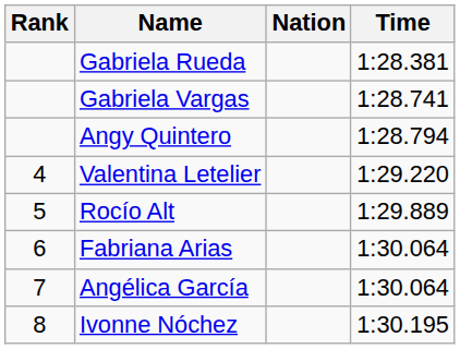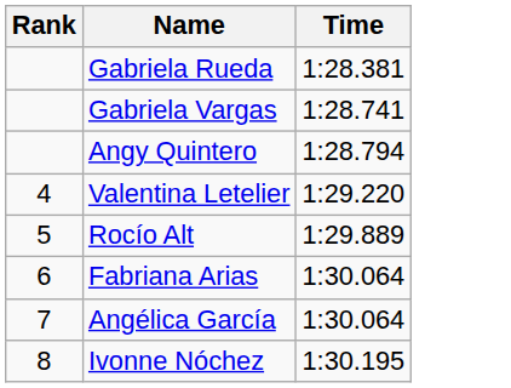- column: Nation
